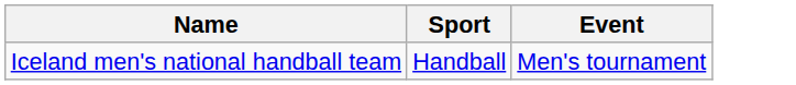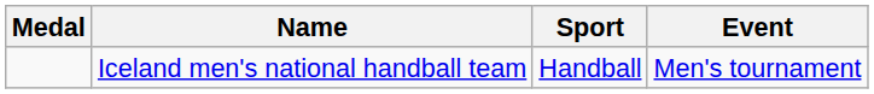+ column: Medal
